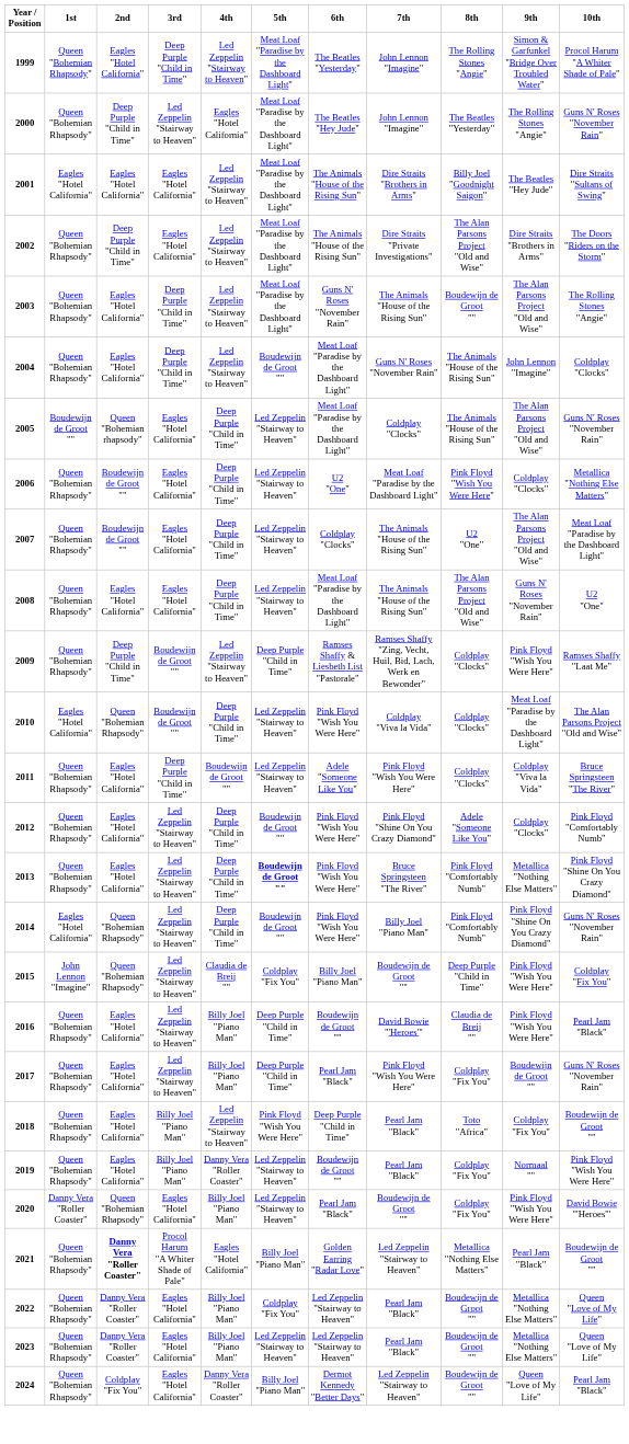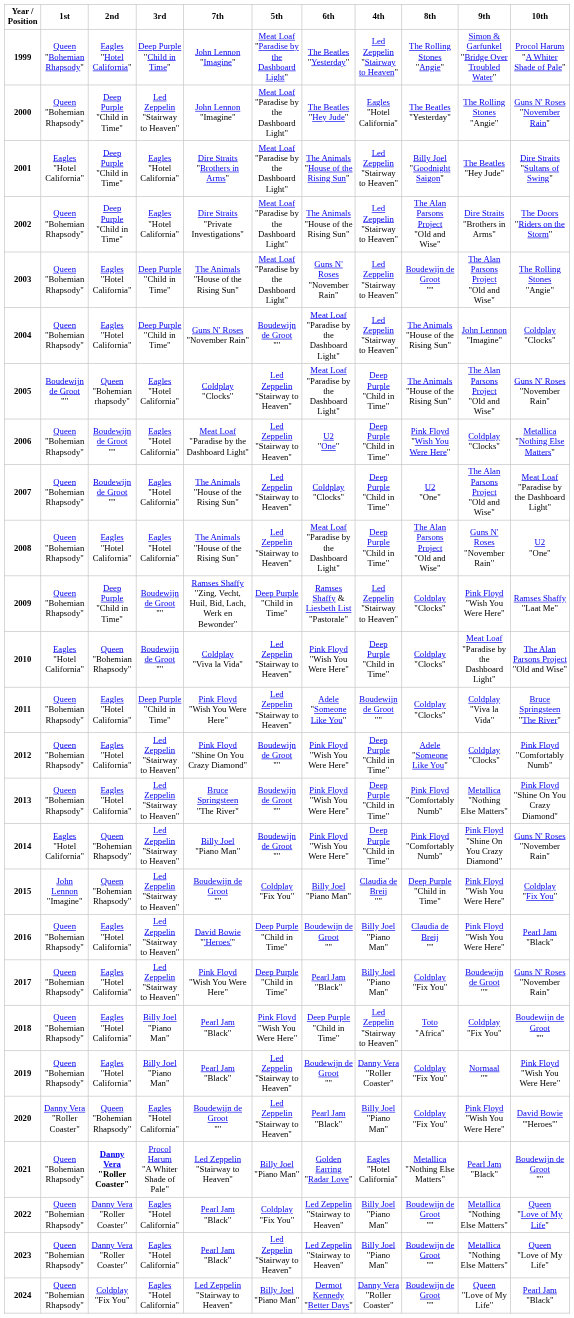columns swapped: 4th <-> 7th
2001 | 2nd: Eagles "Hotel California" -> Deep Purple "Child in Time"
2013 | 5th: bold -> normal
